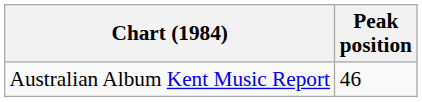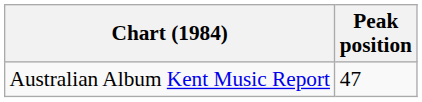Australian Album Kent Music Report | Peak position: 46 -> 47
